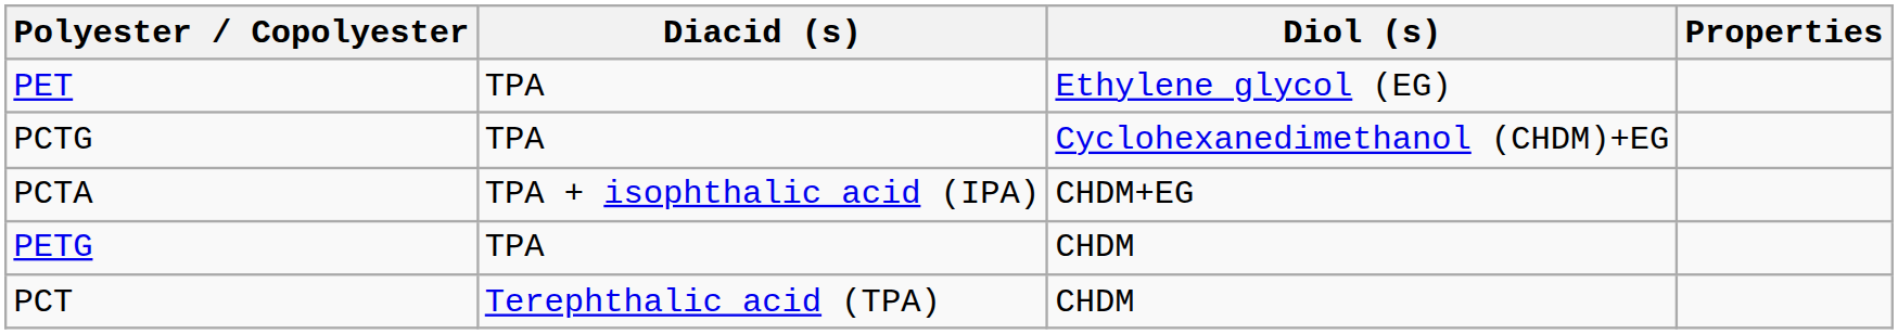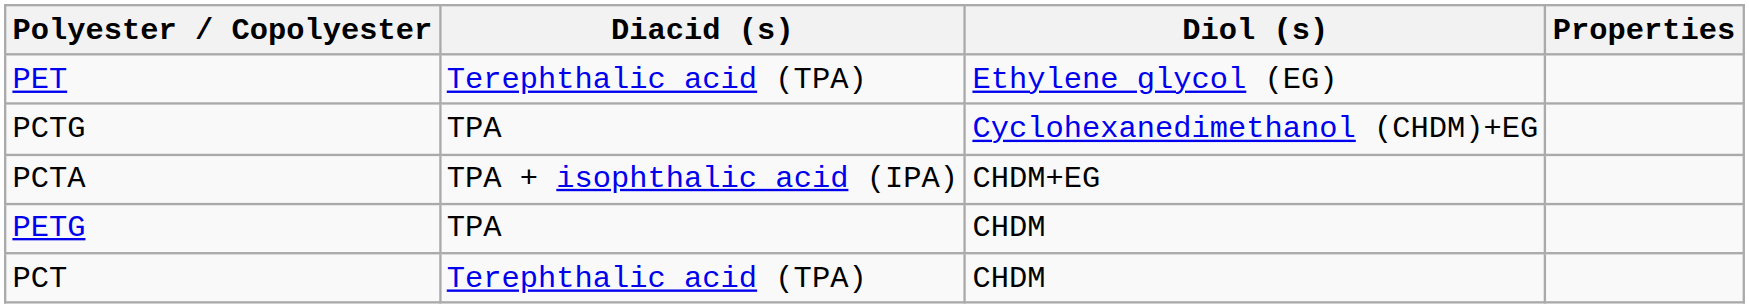PET | Diacid (s): TPA -> Terephthalic acid (TPA)
